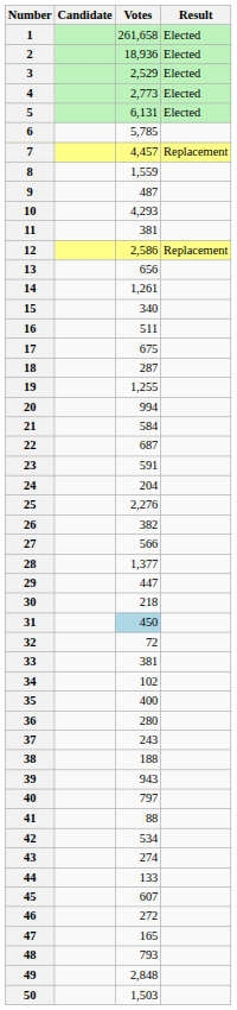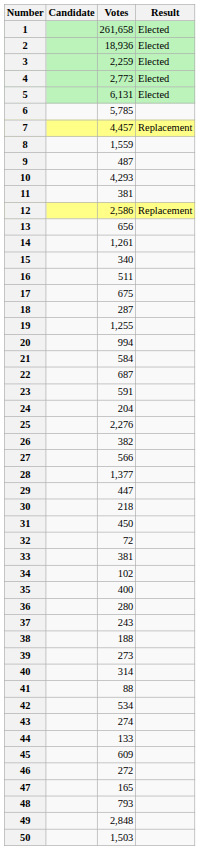3 | Votes: 2,529 -> 2,259
31 | Votes: lightblue background -> no background
39 | Votes: 943 -> 273
40 | Votes: 797 -> 314
45 | Votes: 607 -> 609
